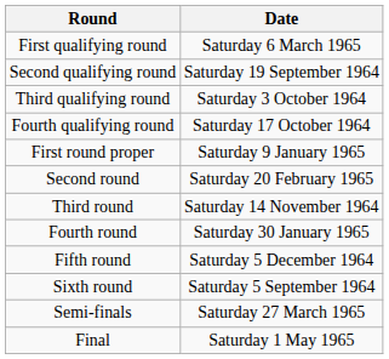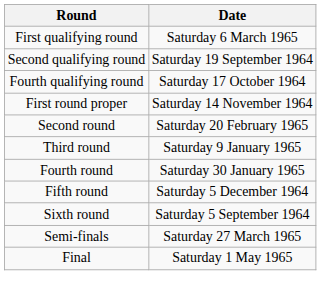- row: Third qualifying round | Saturday 3 October 1964
First round proper | Date: Saturday 9 January 1965 -> Saturday 14 November 1964
Third round | Date: Saturday 14 November 1964 -> Saturday 9 January 1965
